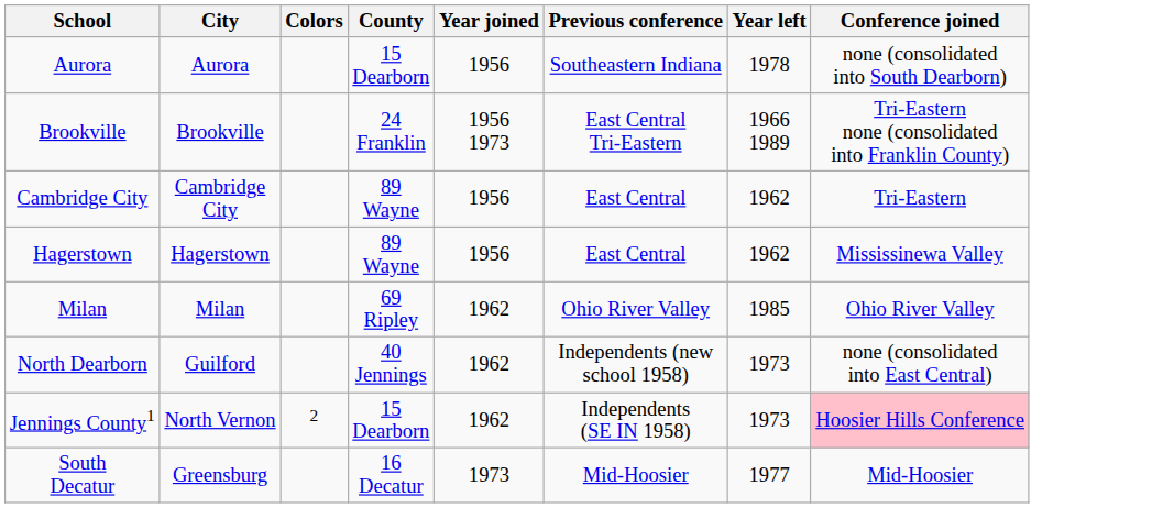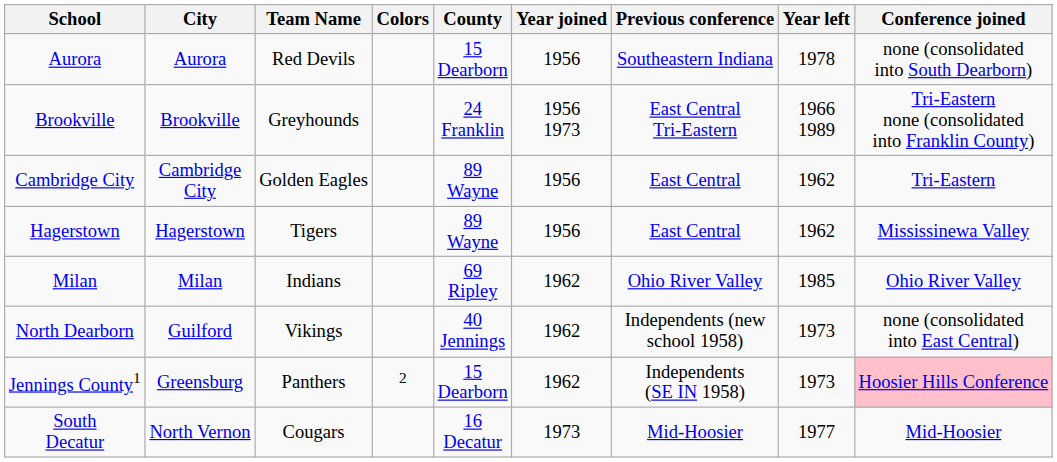+ column: Team Name | Red Devils | Greyhounds | Golden Eagles | Tigers | Indians | Vikings | Panthers | Cougars
Jennings County1 | City: North Vernon -> Greensburg
South Decatur | City: Greensburg -> North Vernon
